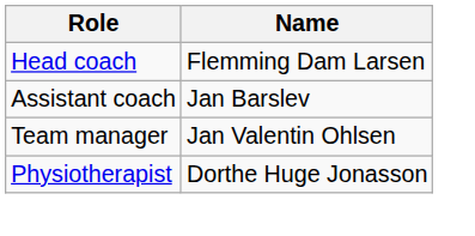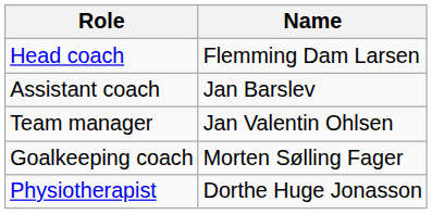+ row: Goalkeeping coach | Morten Sølling Fager
